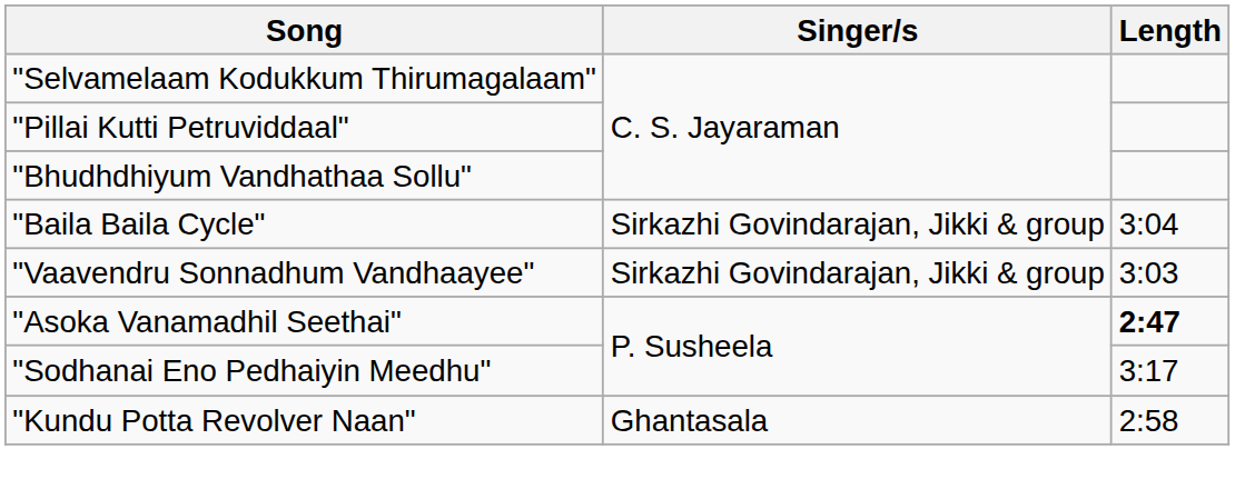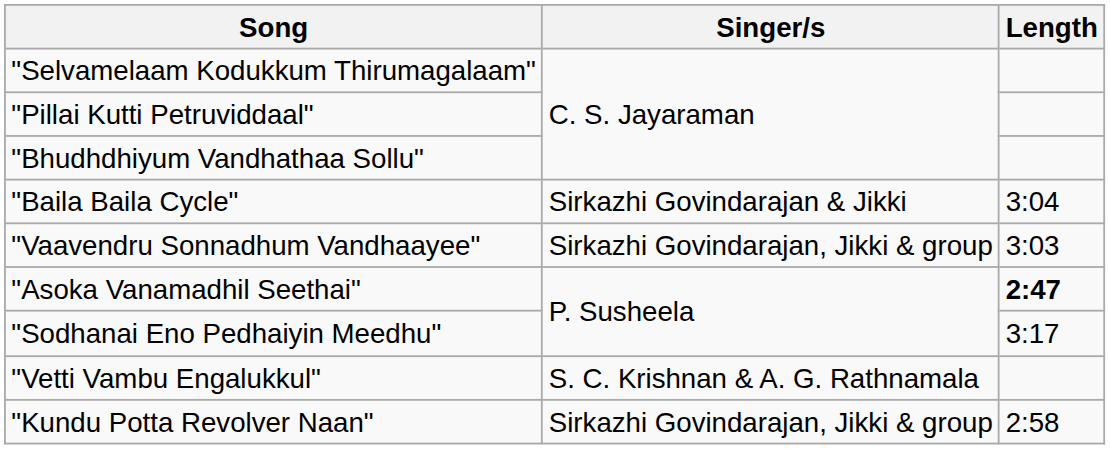"Baila Baila Cycle" | Singer/s: Sirkazhi Govindarajan, Jikki & group -> Sirkazhi Govindarajan & Jikki
+ row: "Vetti Vambu Engalukkul" | S. C. Krishnan & A. G. Rathnamala
"Kundu Potta Revolver Naan" | Singer/s: Ghantasala -> Sirkazhi Govindarajan, Jikki & group
